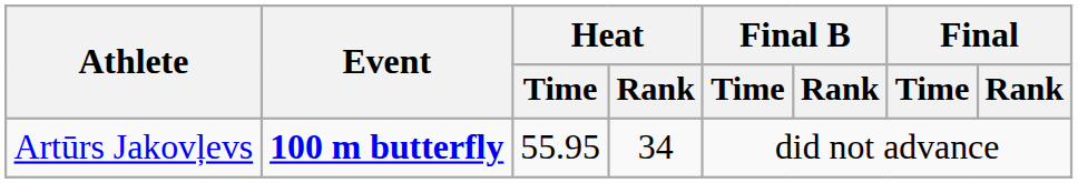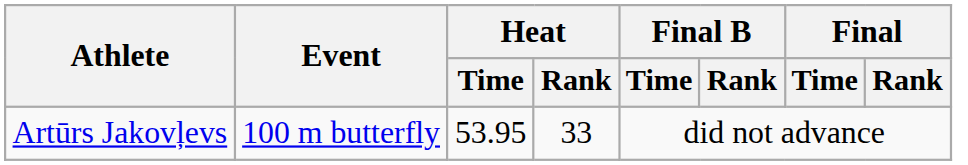Artūrs Jakovļevs | Event: bold -> normal
Artūrs Jakovļevs | Heat / Time: 55.95 -> 53.95
Artūrs Jakovļevs | Heat / Rank: 34 -> 33
